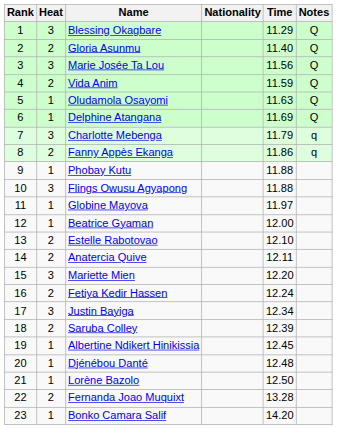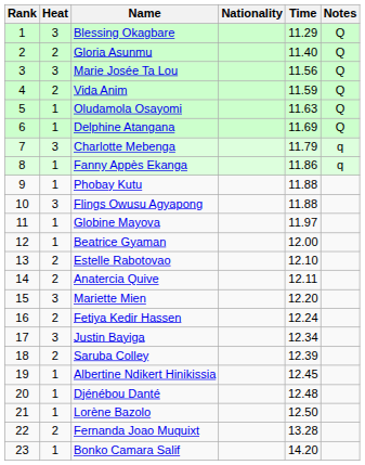Fanny Appès Ekanga | Heat: 2 -> 1
